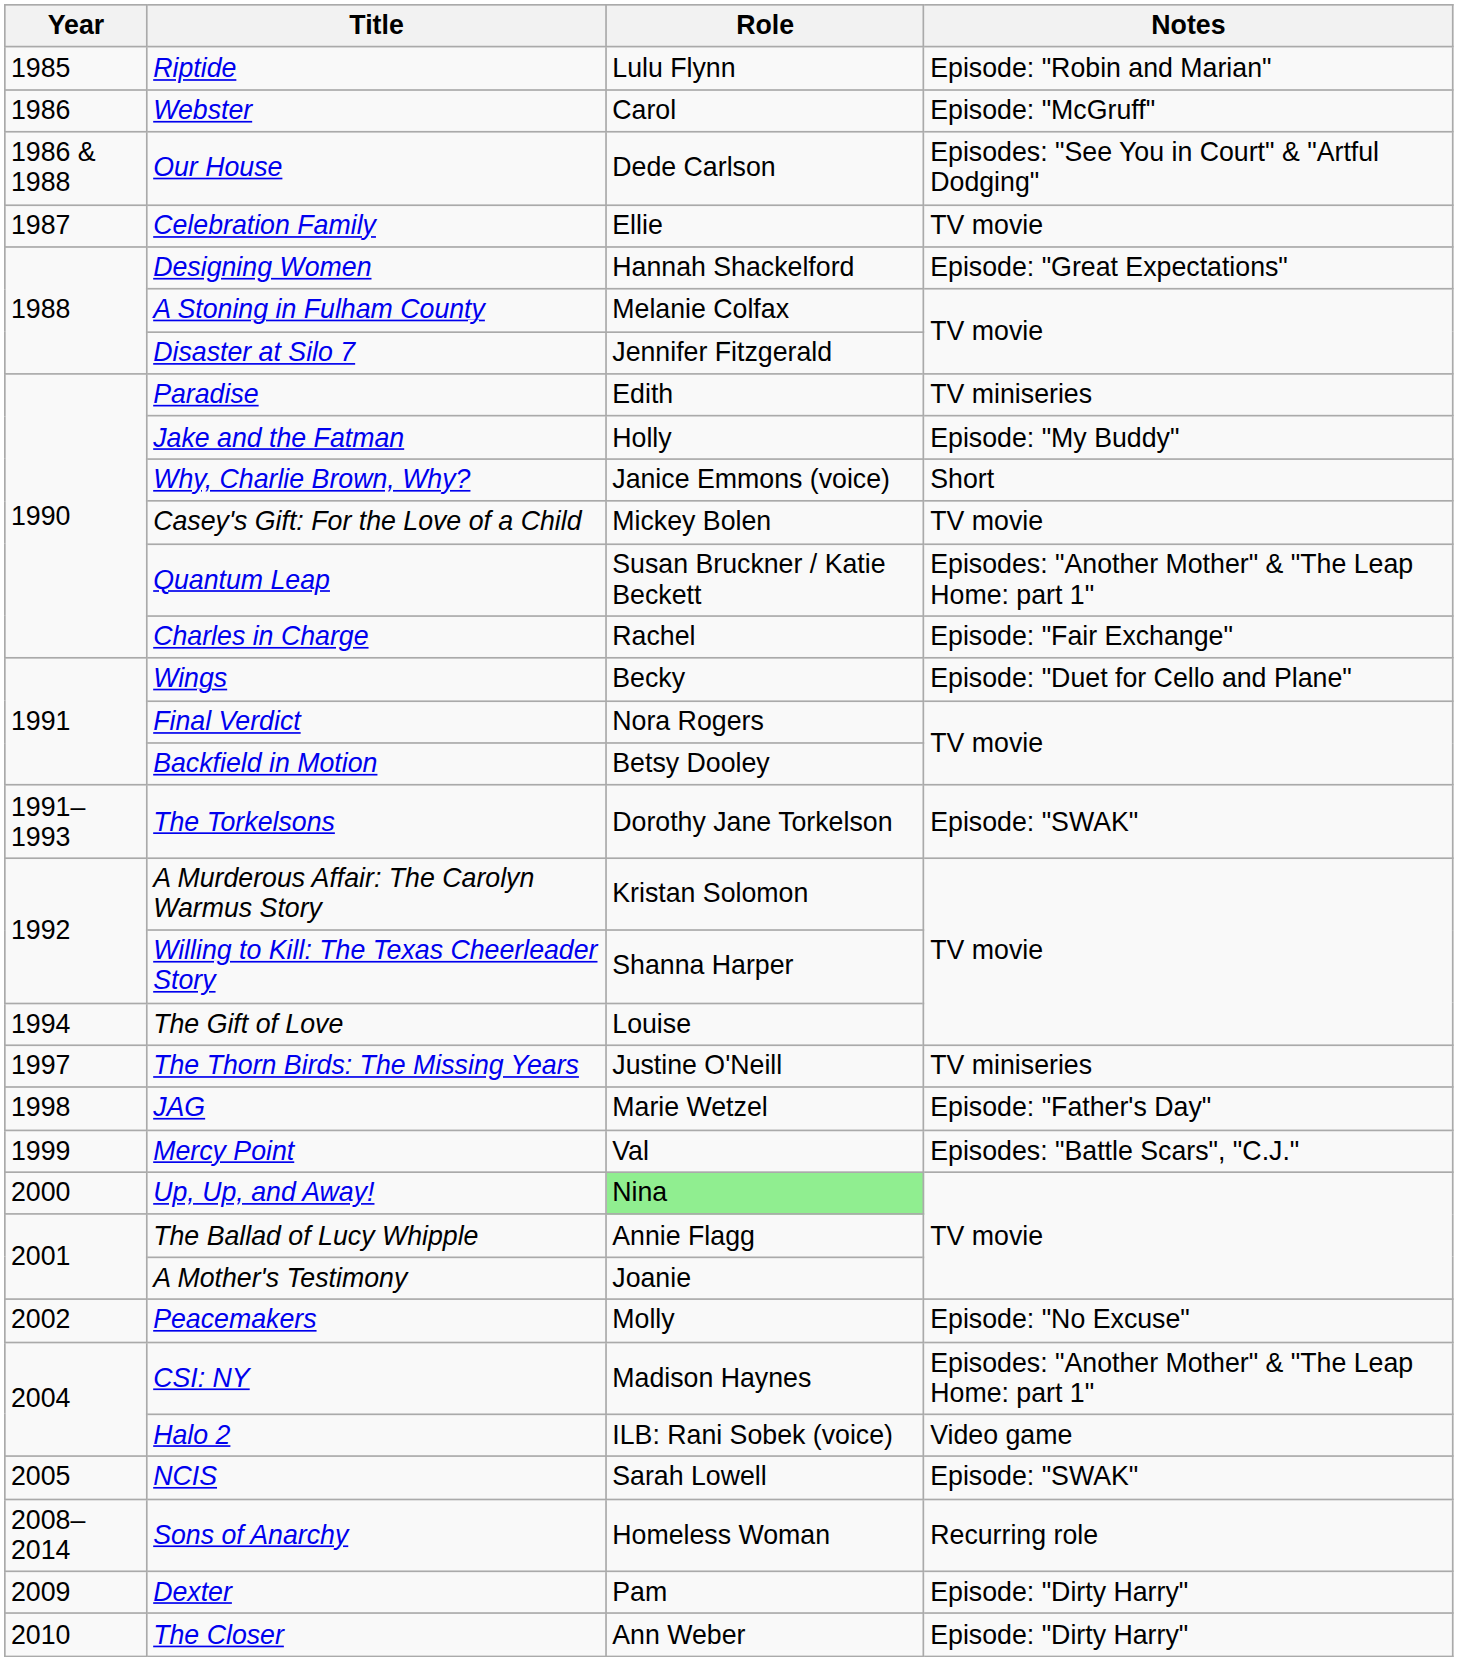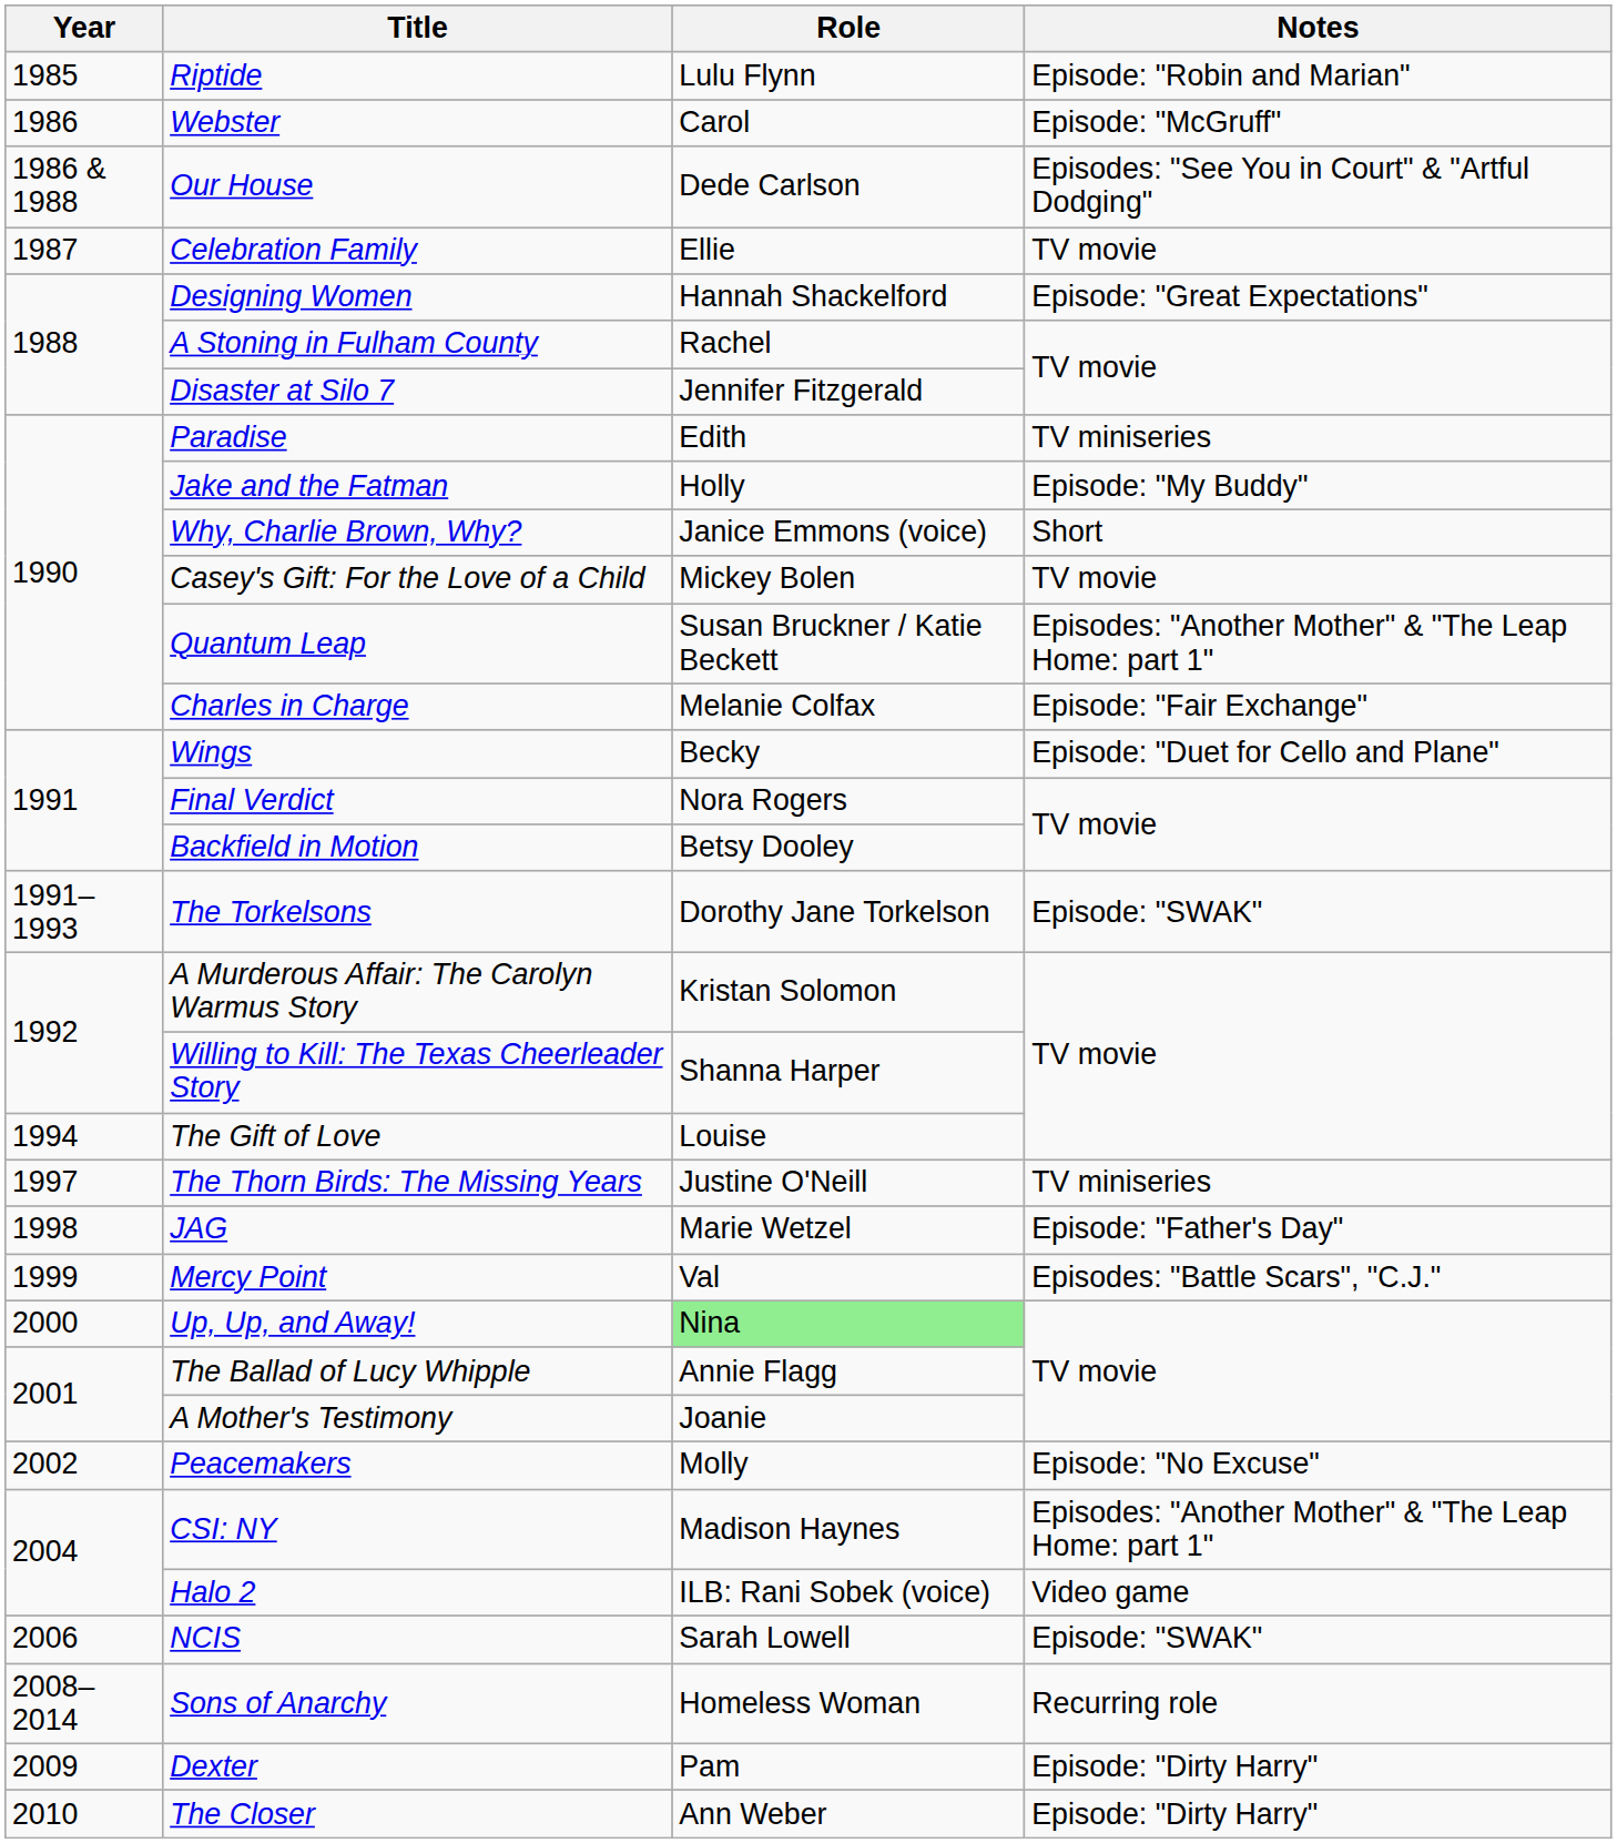A Stoning in Fulham County | Role: Melanie Colfax -> Rachel
Charles in Charge | Role: Rachel -> Melanie Colfax
NCIS | Year: 2005 -> 2006
